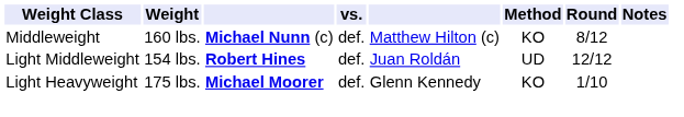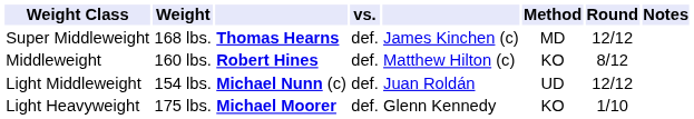+ row: Super Middleweight | 168 lbs. | Thomas Hearns | def. | James Kinchen (c) | MD | 12/12
Middleweight | column 3: Michael Nunn (c) -> Robert Hines
Light Middleweight | column 3: Robert Hines -> Michael Nunn (c)
